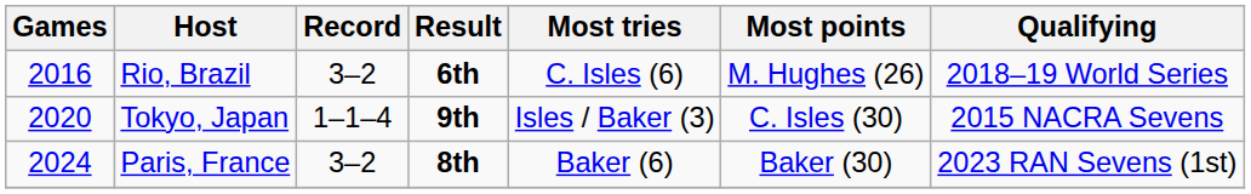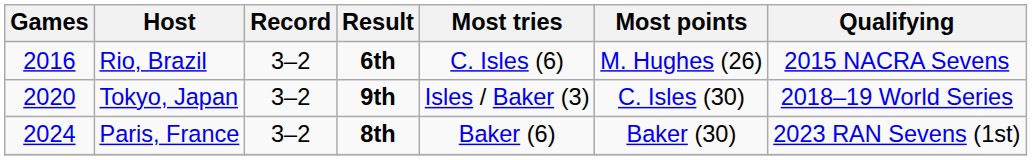Rio, Brazil | Qualifying: 2018–19 World Series -> 2015 NACRA Sevens
Tokyo, Japan | Record: 1–1–4 -> 3–2
Tokyo, Japan | Qualifying: 2015 NACRA Sevens -> 2018–19 World Series
